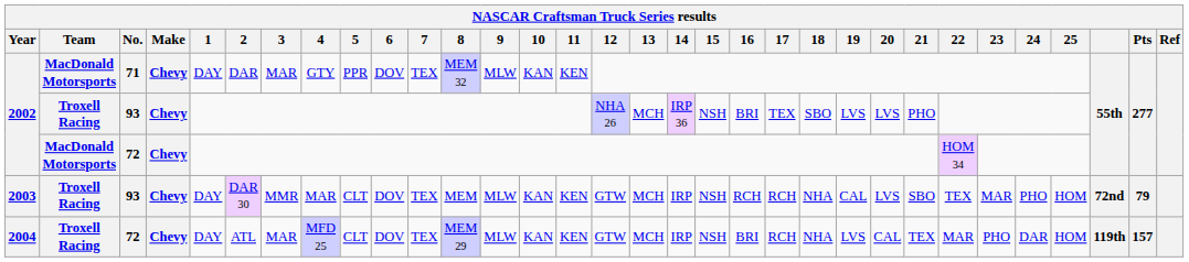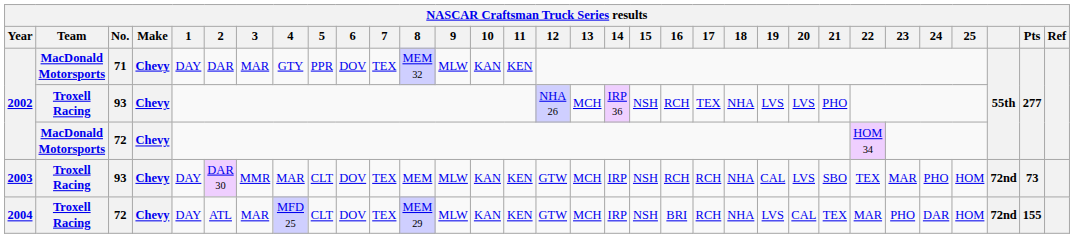2002 / 93 | 16: BRI -> RCH
2002 / 93 | 18: SBO -> NHA
2003 | Pts: 79 -> 73
2004 | column 30: 119th -> 72nd
2004 | Pts: 157 -> 155
